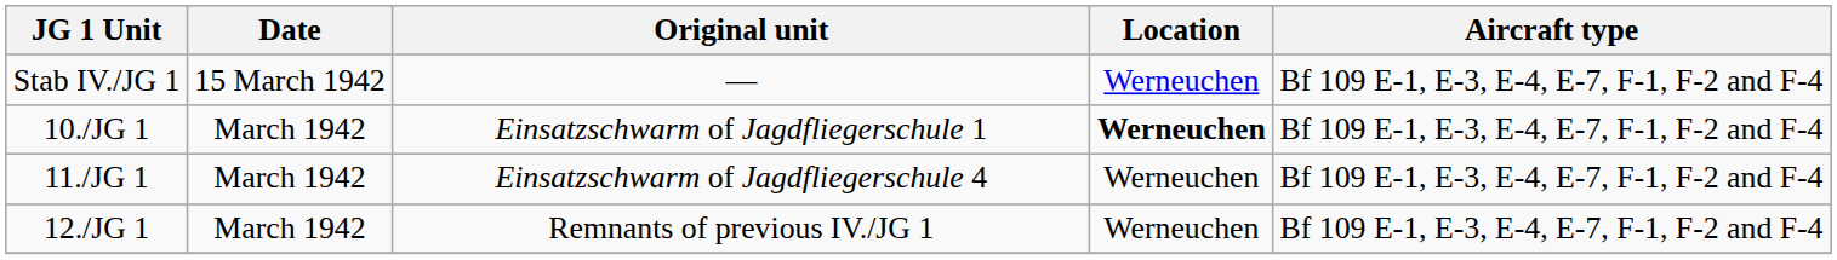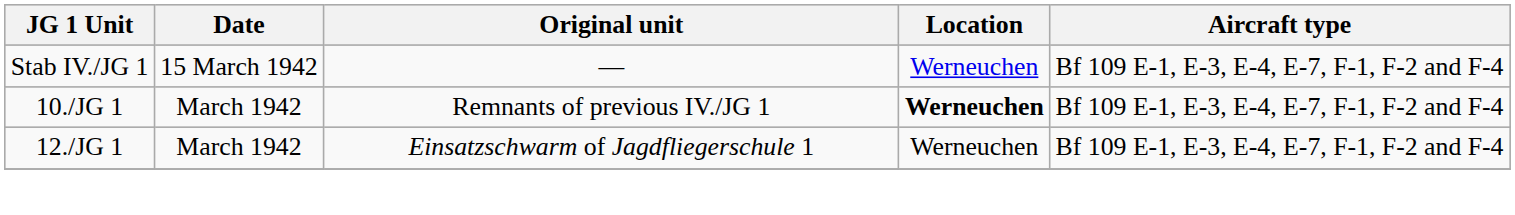10./JG 1 | Original unit: Einsatzschwarm of Jagdfliegerschule 1 -> Remnants of previous IV./JG 1
- row: 11./JG 1 | March 1942 | Einsatzschwarm of Jagdfliegerschule 4 | Werneuchen | Bf 109 E-1, E-3, E-4, E-7, F-1, F-2 and F-4
12./JG 1 | Original unit: Remnants of previous IV./JG 1 -> Einsatzschwarm of Jagdfliegerschule 1
